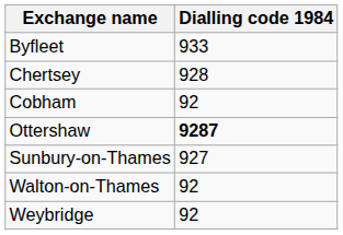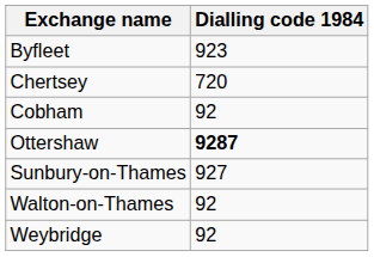Byfleet | Dialling code 1984: 933 -> 923
Chertsey | Dialling code 1984: 928 -> 720
